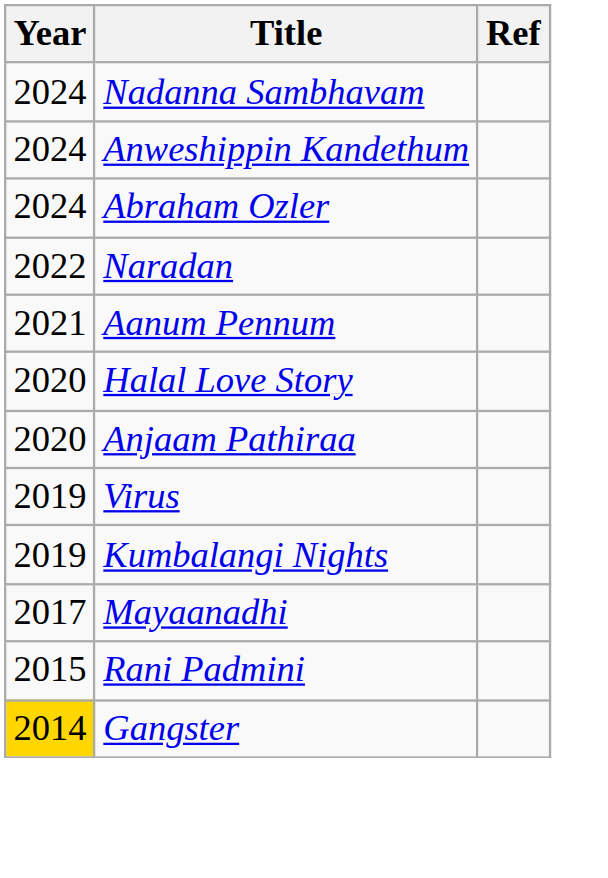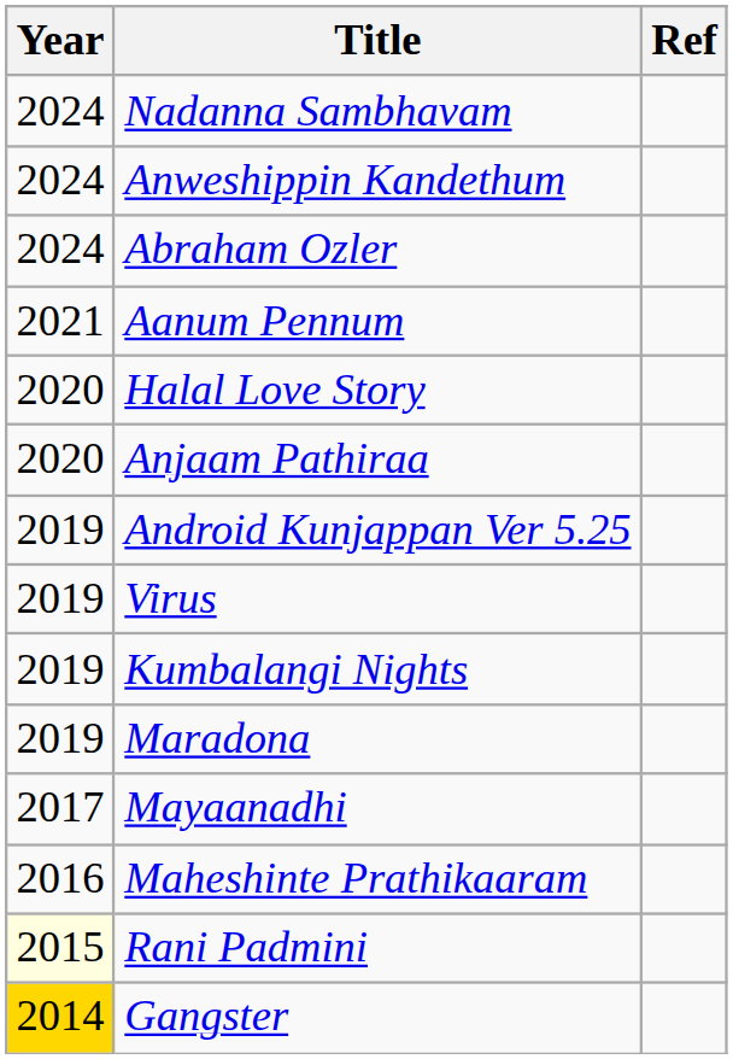- row: 2022 | Naradan
+ row: 2019 | Android Kunjappan Ver 5.25
+ row: 2019 | Maradona
+ row: 2016 | Maheshinte Prathikaaram
Rani Padmini | Year: no background -> lightyellow background
